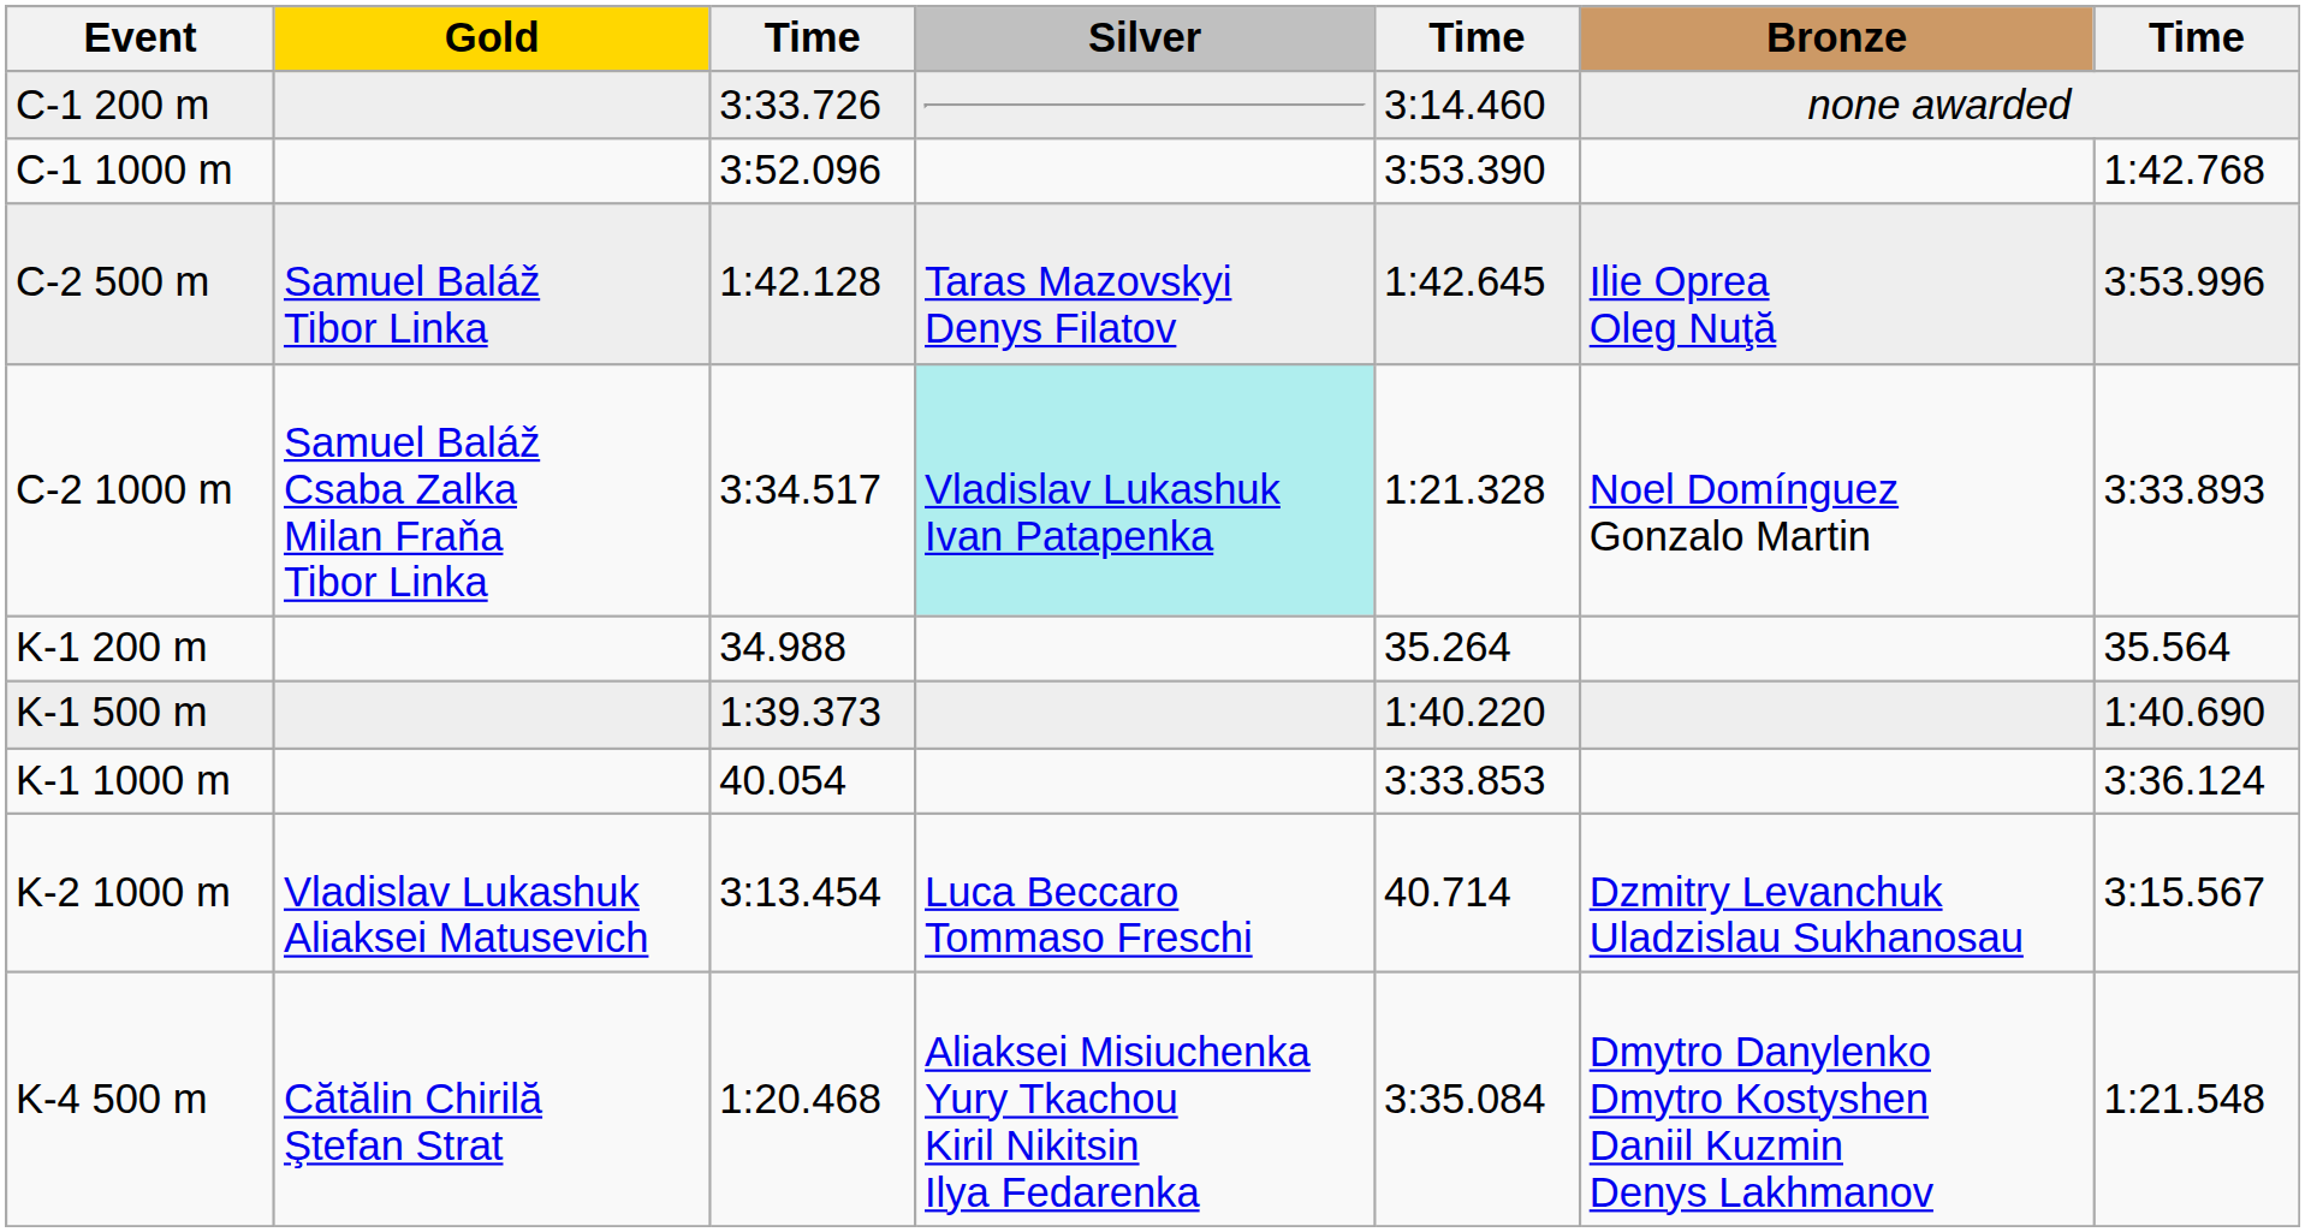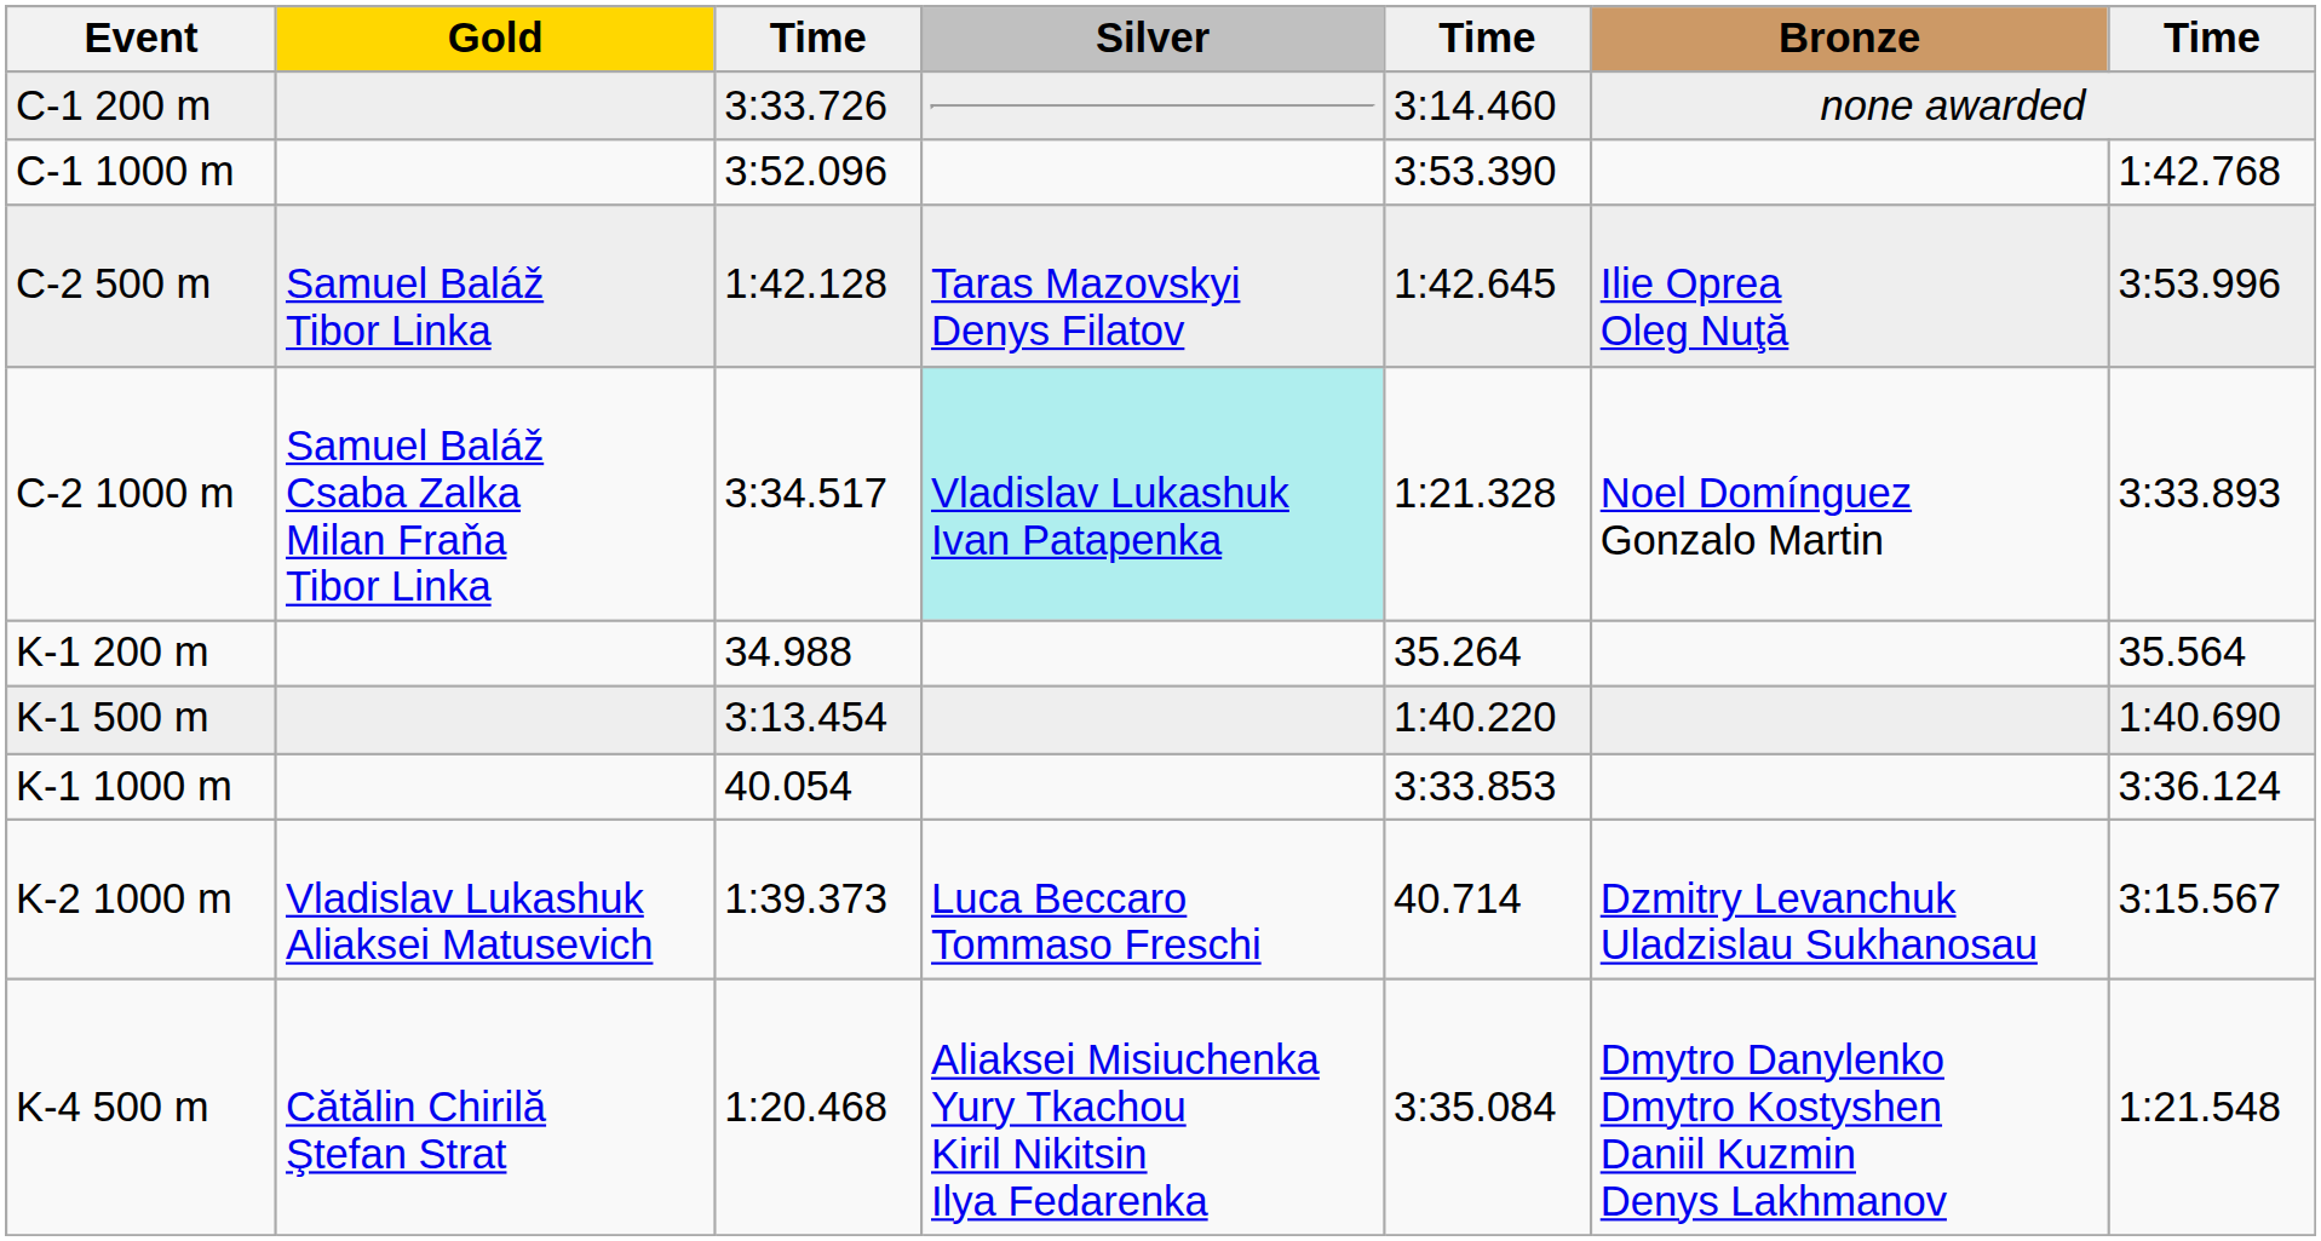K-1 500 m | column 3: 1:39.373 -> 3:13.454
K-2 1000 m | column 3: 3:13.454 -> 1:39.373
